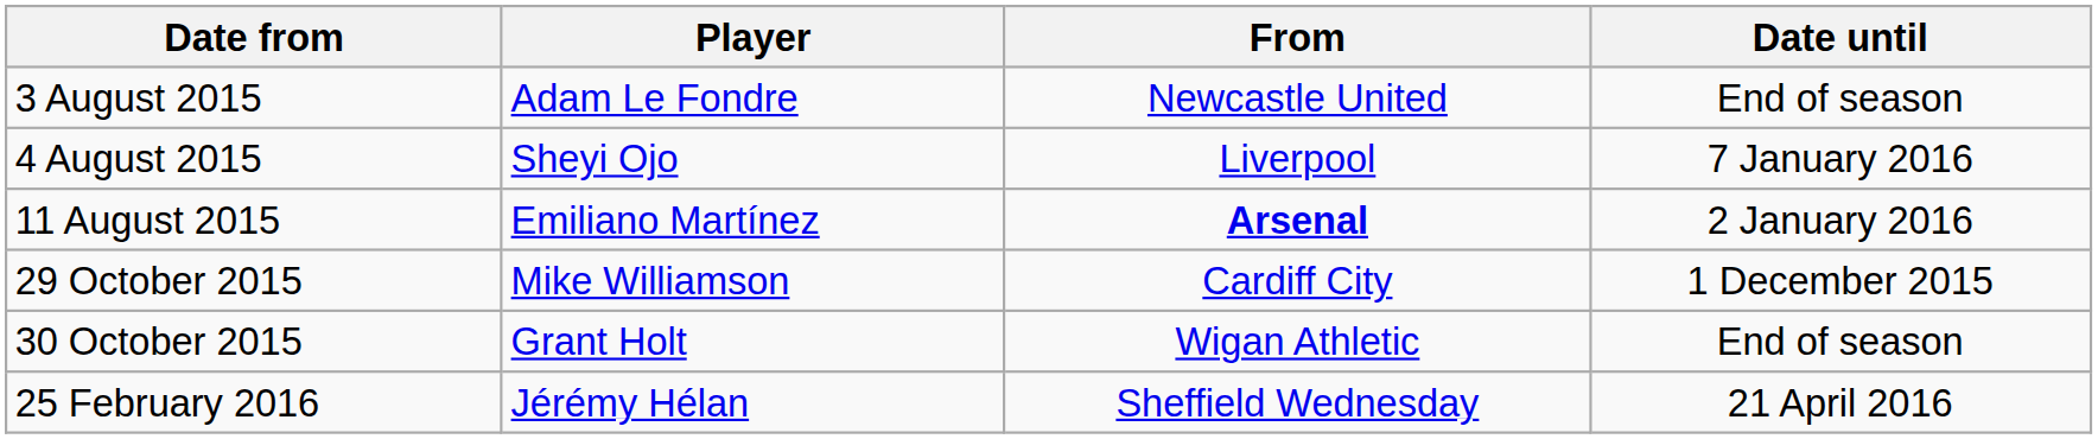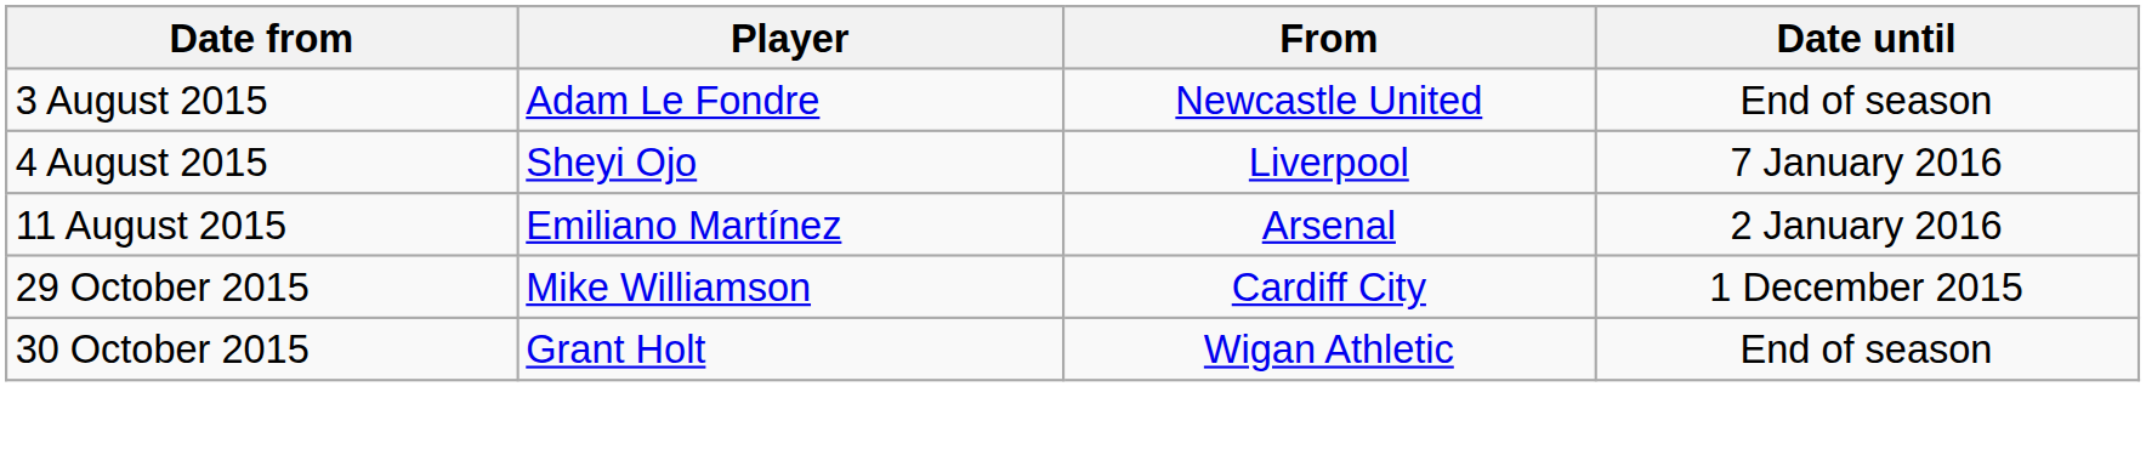11 August 2015 | From: bold -> normal
- row: 25 February 2016 | Jérémy Hélan | Sheffield Wednesday | 21 April 2016
